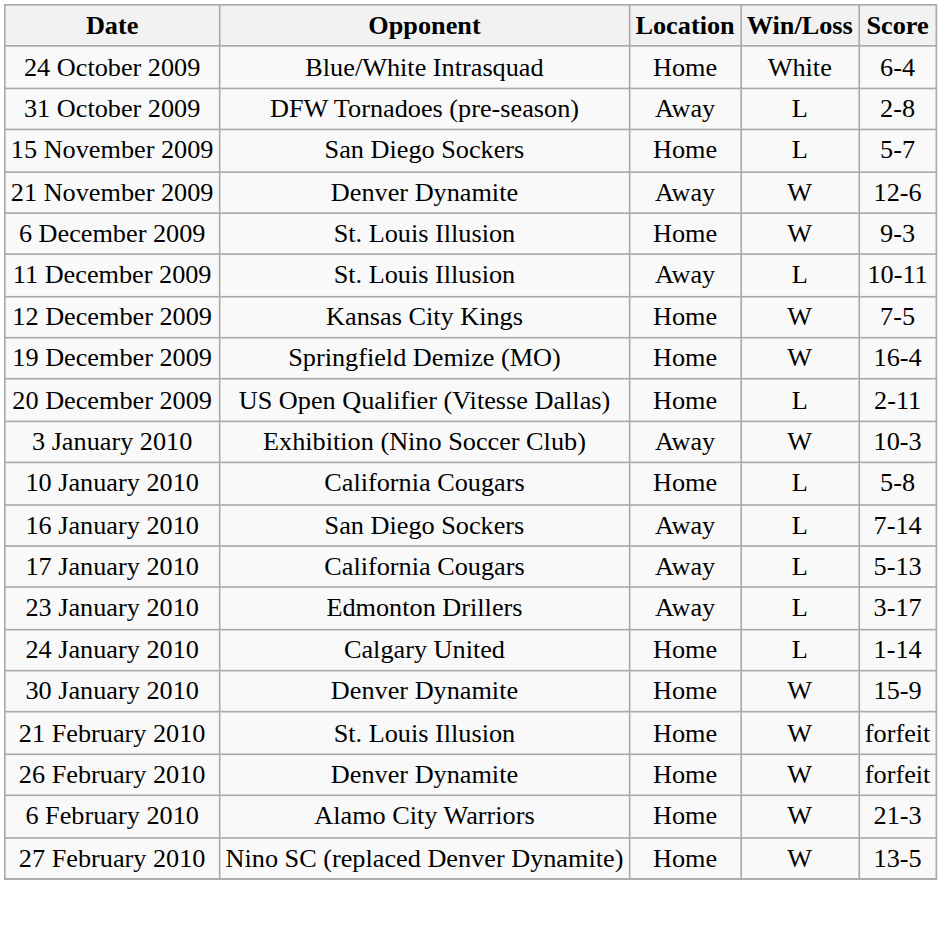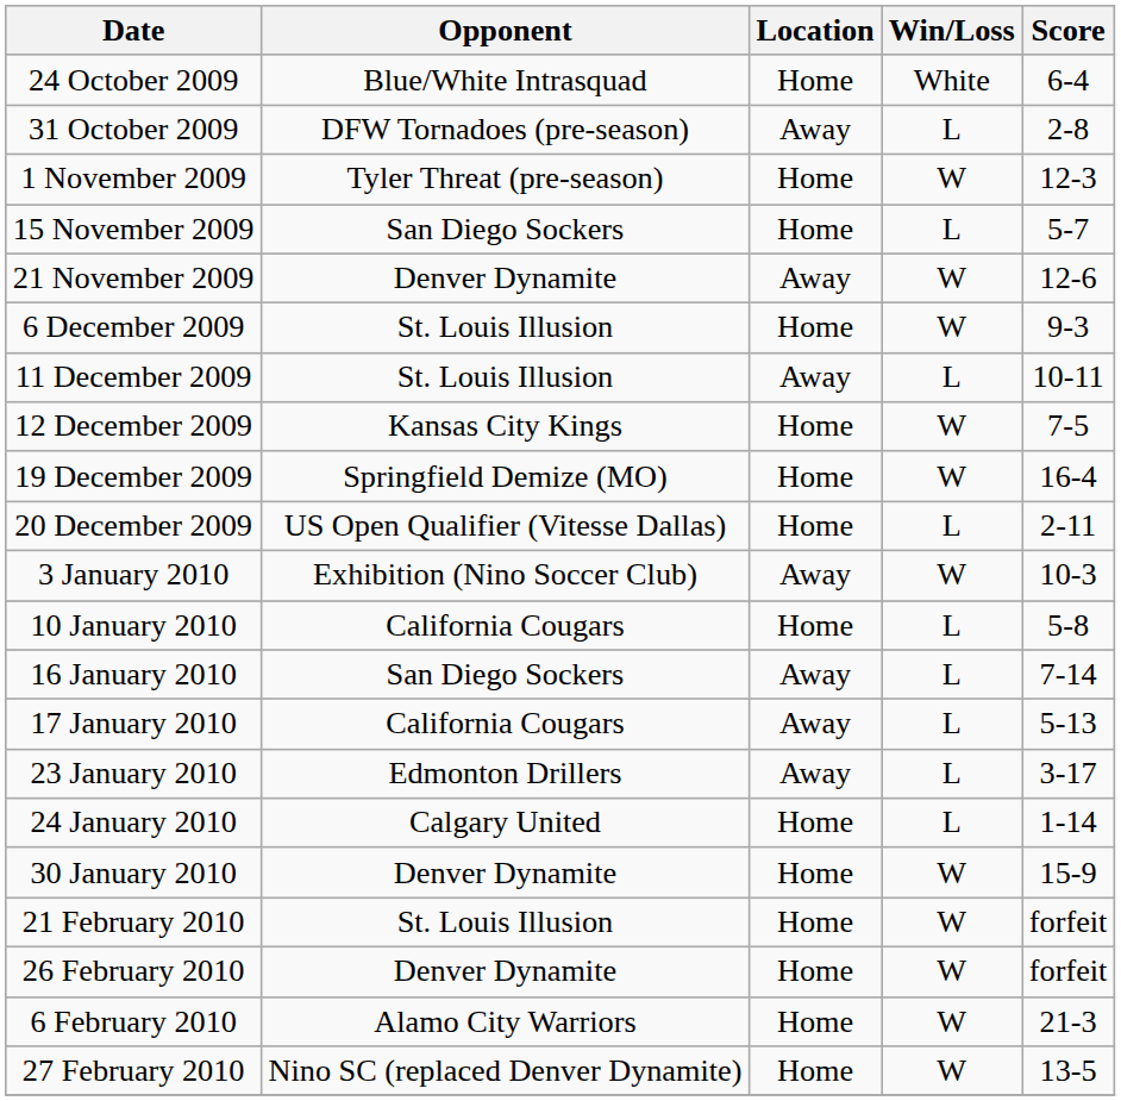+ row: 1 November 2009 | Tyler Threat (pre-season) | Home | W | 12-3
